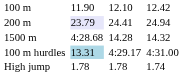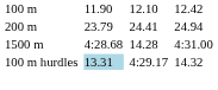200 m | column 3: lavender background -> no background
1500 m | column 7: 14.32 -> 4:31.00
100 m hurdles | column 7: 4:31.00 -> 14.32
- row: High jump | 1.78 | 1.78 | 1.74
